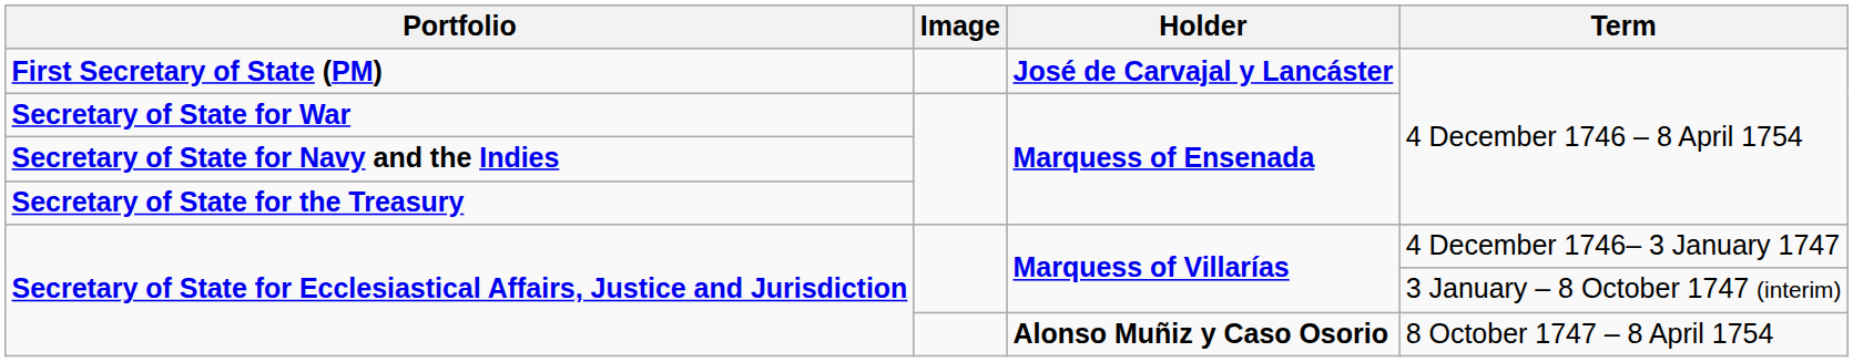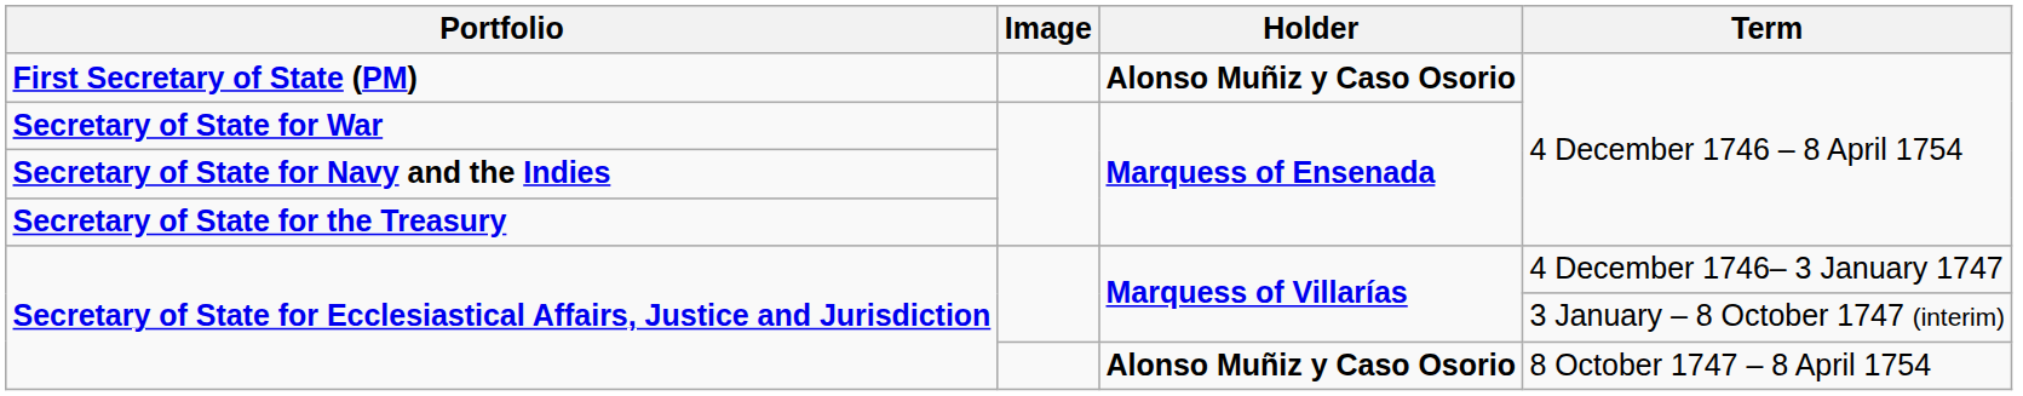First Secretary of State (PM) | Holder: José de Carvajal y Lancáster -> Alonso Muñiz y Caso Osorio
